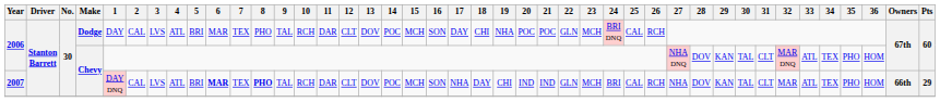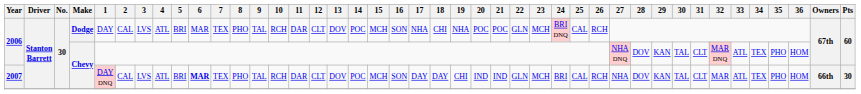2006 / Dodge | 17: DAY -> NHA
2007 | 8: bold -> normal
2007 | 17: NHA -> DAY
2007 | Pts: 29 -> 30
